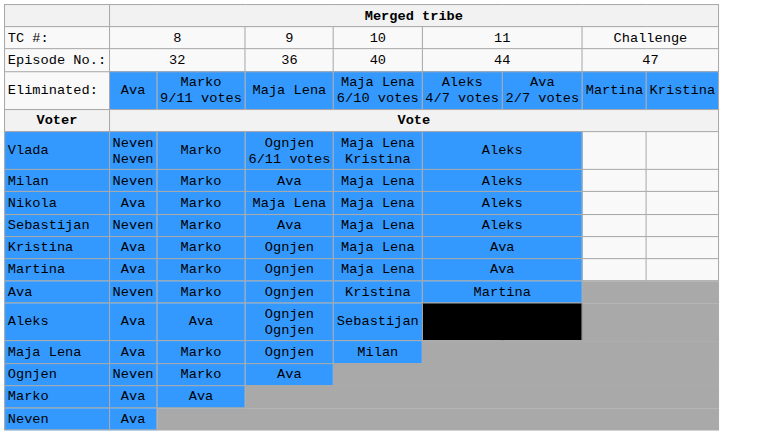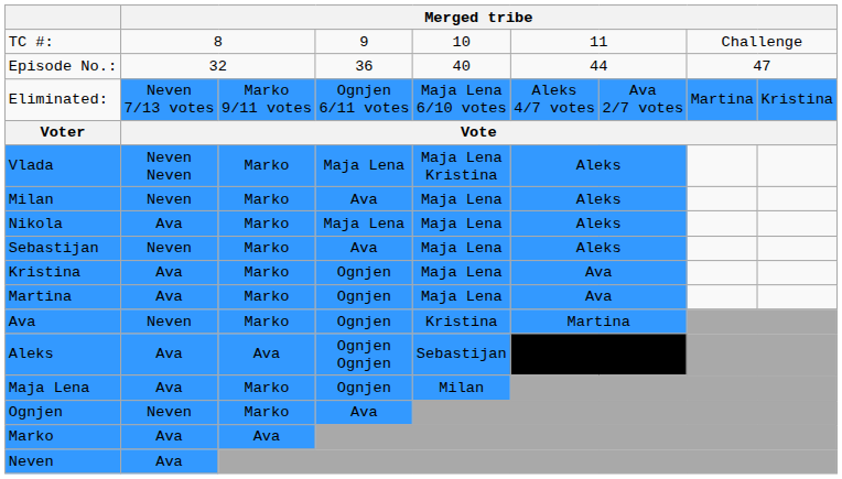Eliminated: | column 2: Ava -> Neven 7/13 votes
Eliminated: | column 4: Maja Lena -> Ognjen 6/11 votes
Vlada | column 4: Ognjen 6/11 votes -> Maja Lena
